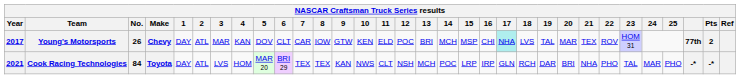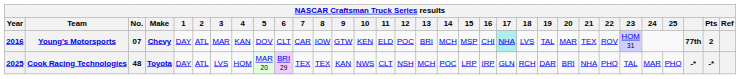Young's Motorsports | Year: 2017 -> 2016
Young's Motorsports | No.: 26 -> 07
Cook Racing Technologies | Year: 2021 -> 2025
Cook Racing Technologies | No.: 84 -> 48
